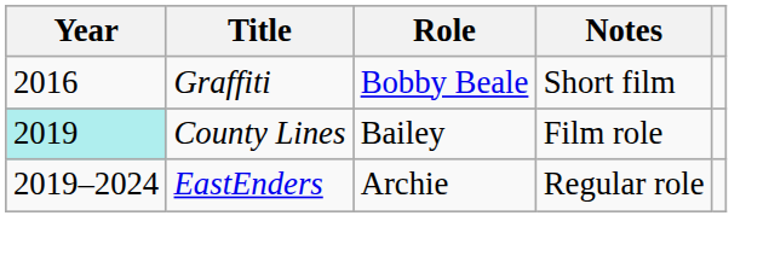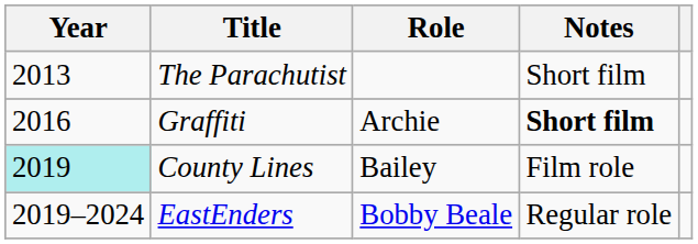+ row: 2013 | The Parachutist | Short film
Graffiti | Role: Bobby Beale -> Archie
Graffiti | Notes: normal -> bold
EastEnders | Role: Archie -> Bobby Beale
